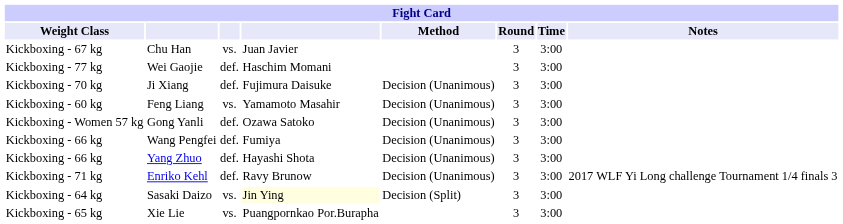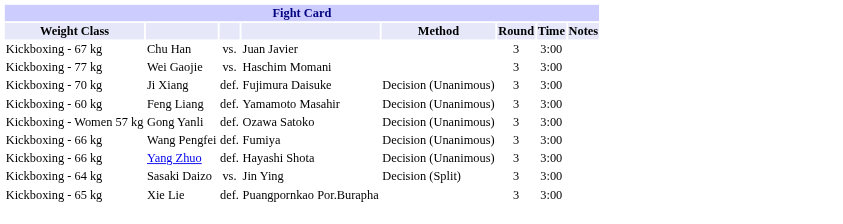Wei Gaojie | column 3: def. -> vs.
Feng Liang | column 3: vs. -> def.
- row: Kickboxing - 71 kg | Enriko Kehl | def. | Ravy Brunow | Decision (Unanimous) | 3 | 3:00 | 2017 WLF Yi Long challenge Tournament 1/4 finals 3
Sasaki Daizo | column 4: lightyellow background -> no background
Xie Lie | column 3: vs. -> def.
